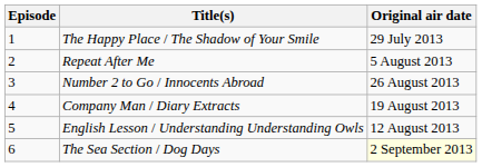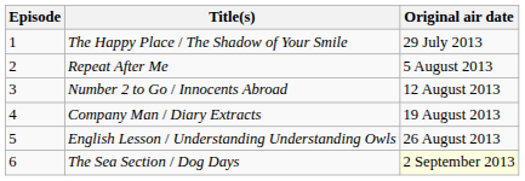Number 2 to Go / Innocents Abroad | Original air date: 26 August 2013 -> 12 August 2013
English Lesson / Understanding Understanding Owls | Original air date: 12 August 2013 -> 26 August 2013
